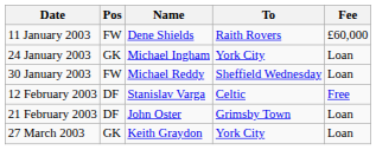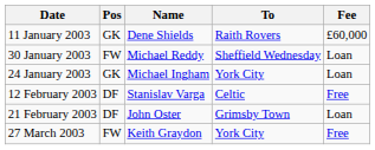11 January 2003 | Pos: FW -> GK
rows swapped: 24 January 2003 <-> 30 January 2003
27 March 2003 | Pos: GK -> FW
27 March 2003 | Fee: Loan -> Free
